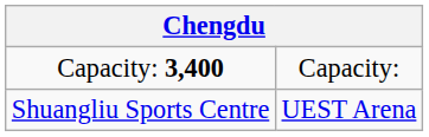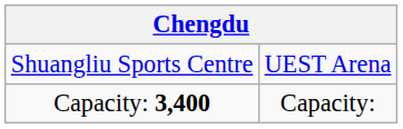rows swapped: Shuangliu Sports Centre <-> Capacity: 3,400
